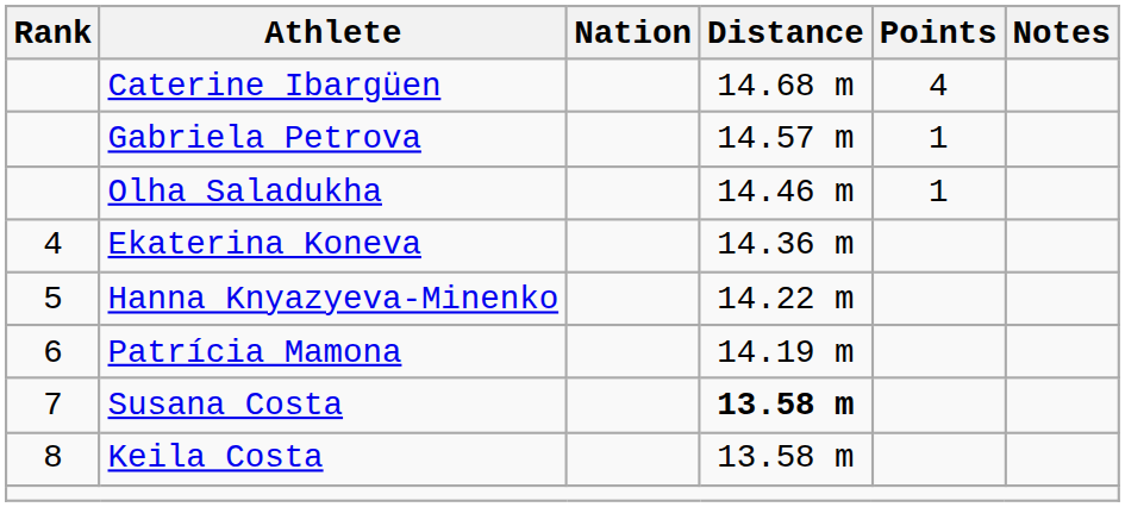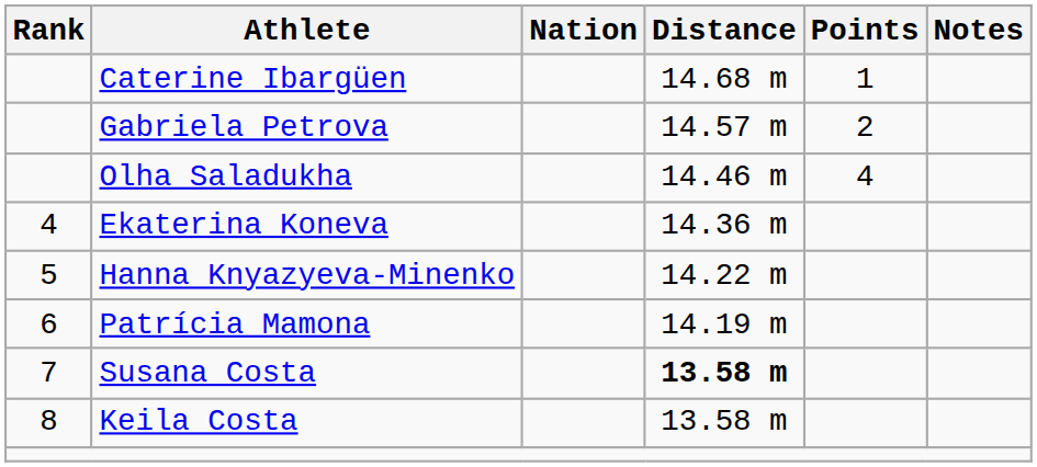Caterine Ibargüen | Points: 4 -> 1
Gabriela Petrova | Points: 1 -> 2
Olha Saladukha | Points: 1 -> 4
